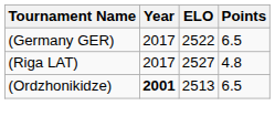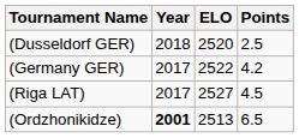+ row: (Dusseldorf GER) | 2018 | 2520 | 2.5
(Germany GER) | Points: 6.5 -> 4.2
(Riga LAT) | Points: 4.8 -> 4.5
